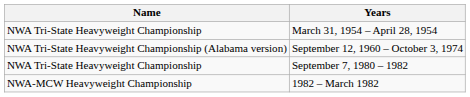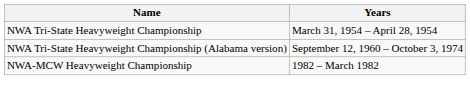- row: NWA Tri-State Heavyweight Championship | September 7, 1980 – 1982
